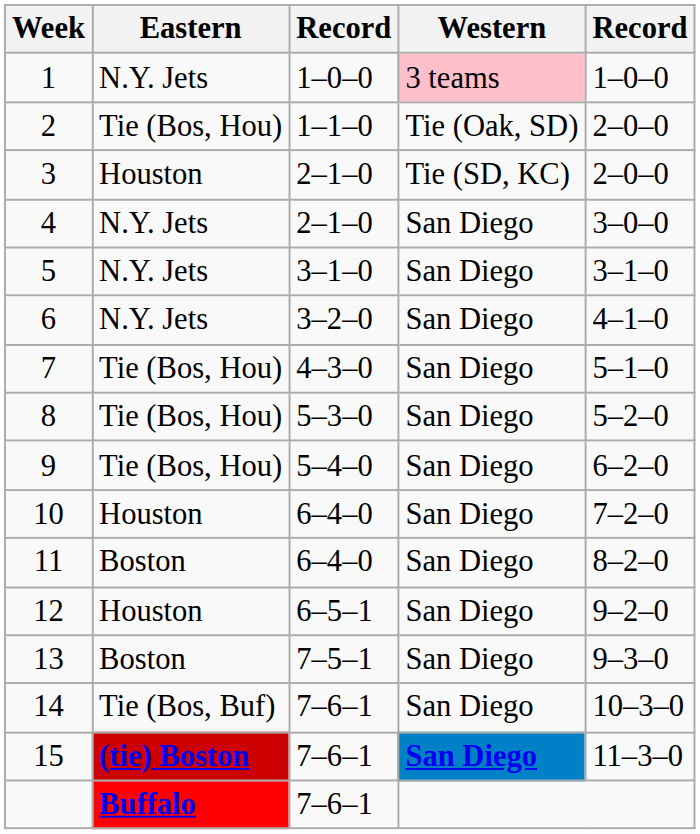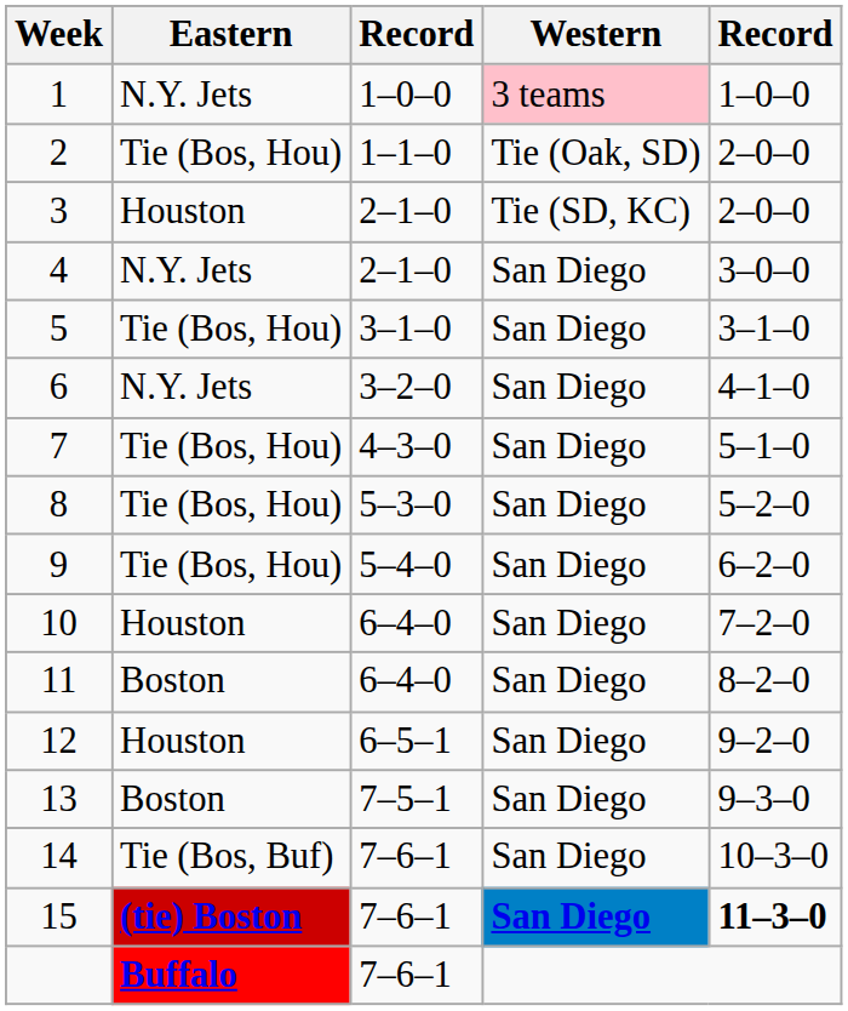5 | Eastern: N.Y. Jets -> Tie (Bos, Hou)
15 | column 5: normal -> bold
